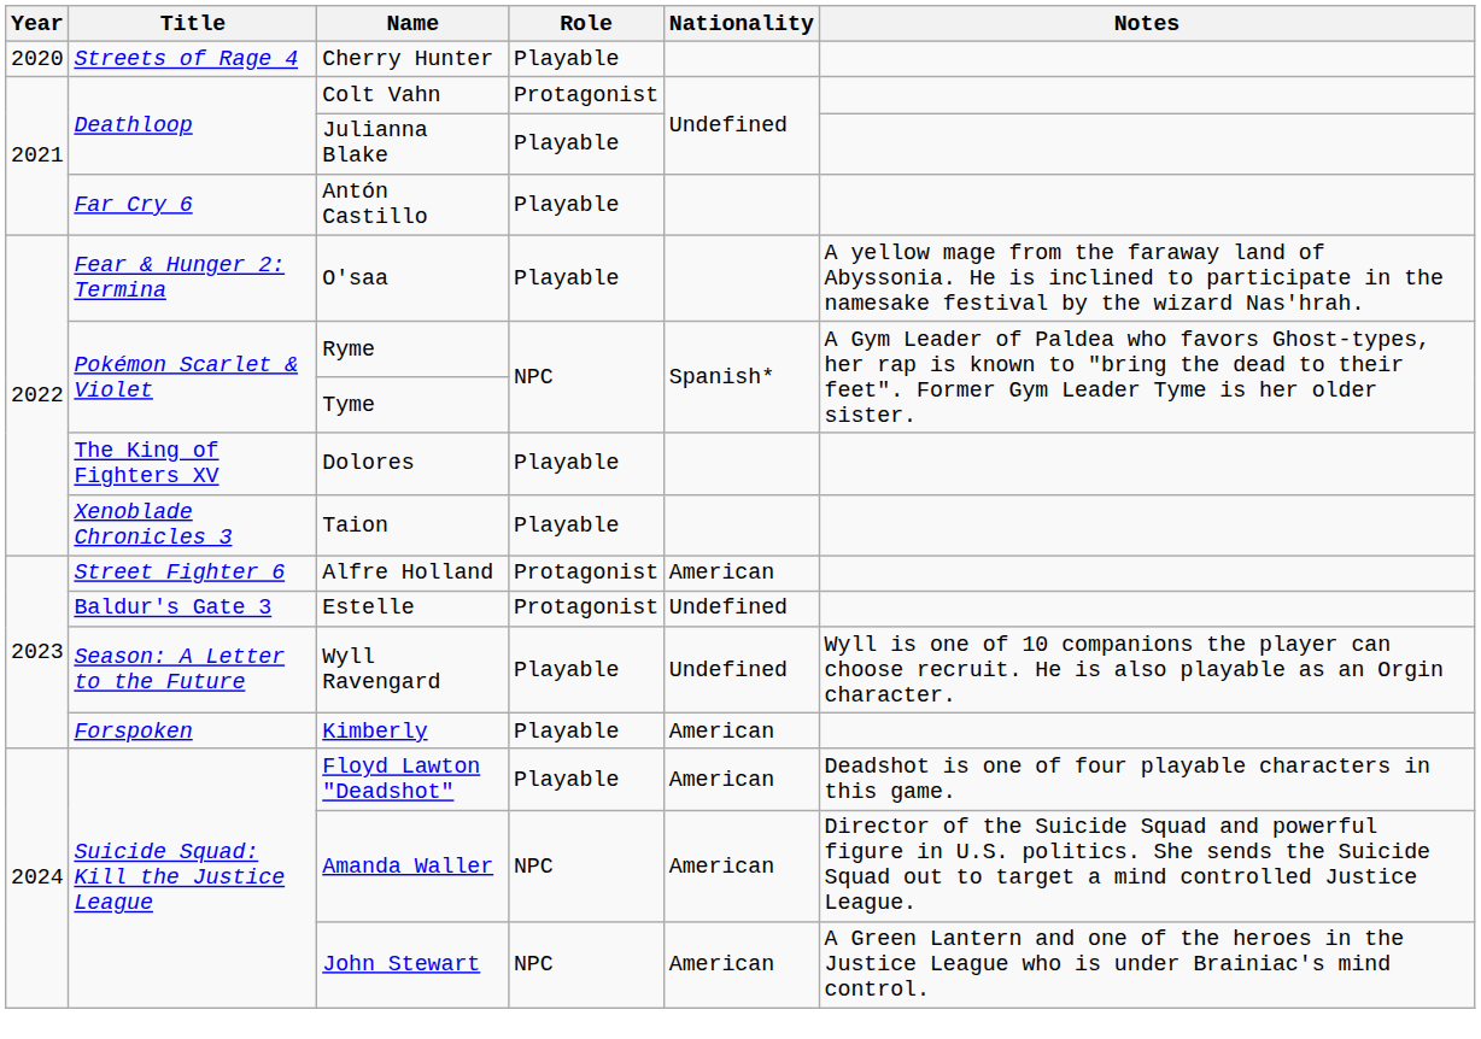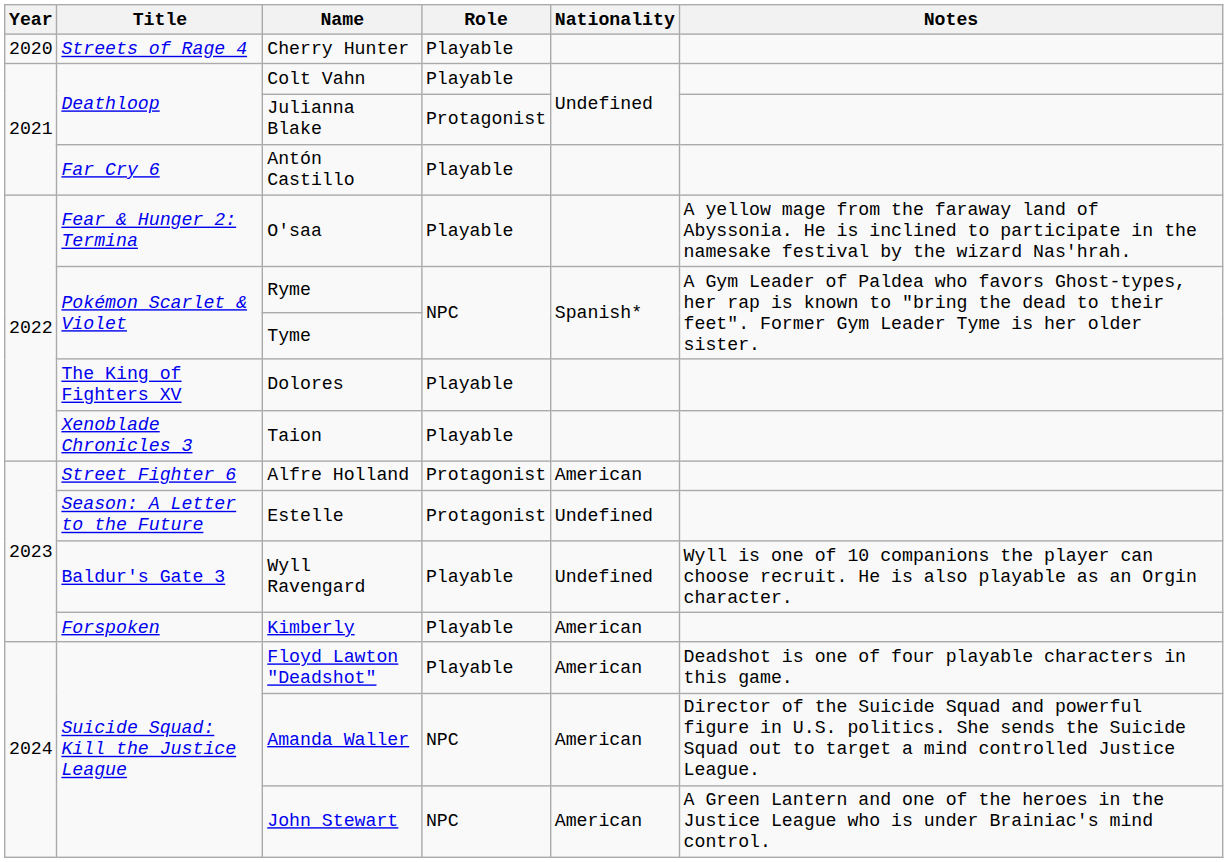Colt Vahn | Role: Protagonist -> Playable
Julianna Blake | Role: Playable -> Protagonist
Estelle | Title: Baldur's Gate 3 -> Season: A Letter to the Future
Wyll Ravengard | Title: Season: A Letter to the Future -> Baldur's Gate 3
